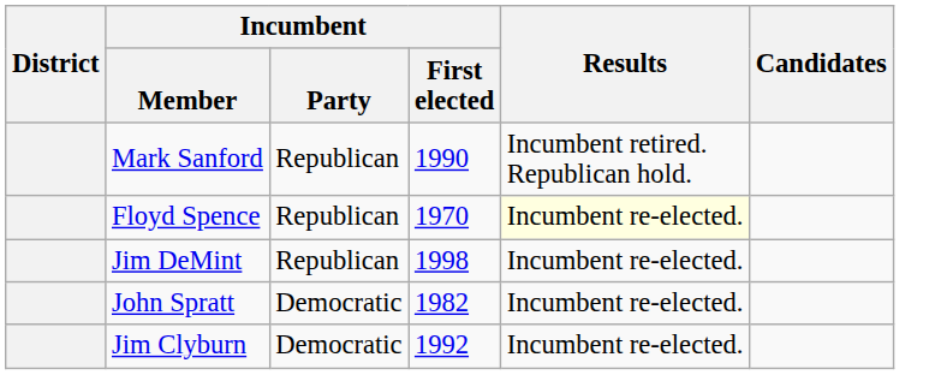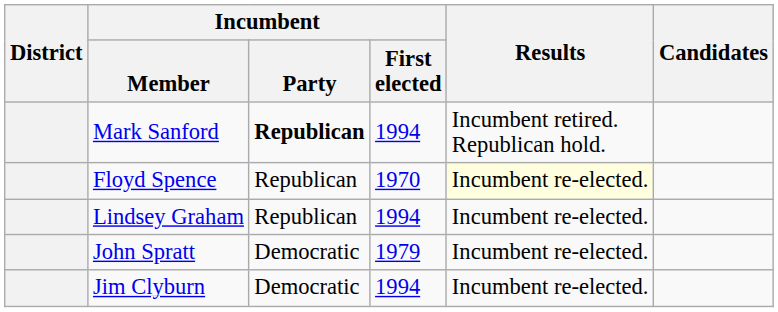Mark Sanford | Incumbent / Party: normal -> bold
Mark Sanford | Incumbent / First elected: 1990 -> 1994
+ row: Lindsey Graham | Republican | 1994 | Incumbent re-elected.
- row: Jim DeMint | Republican | 1998 | Incumbent re-elected.
John Spratt | Incumbent / First elected: 1982 -> 1979
Jim Clyburn | Incumbent / First elected: 1992 -> 1994
